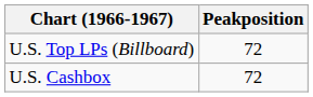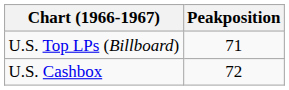U.S. Top LPs (Billboard) | Peakposition: 72 -> 71
